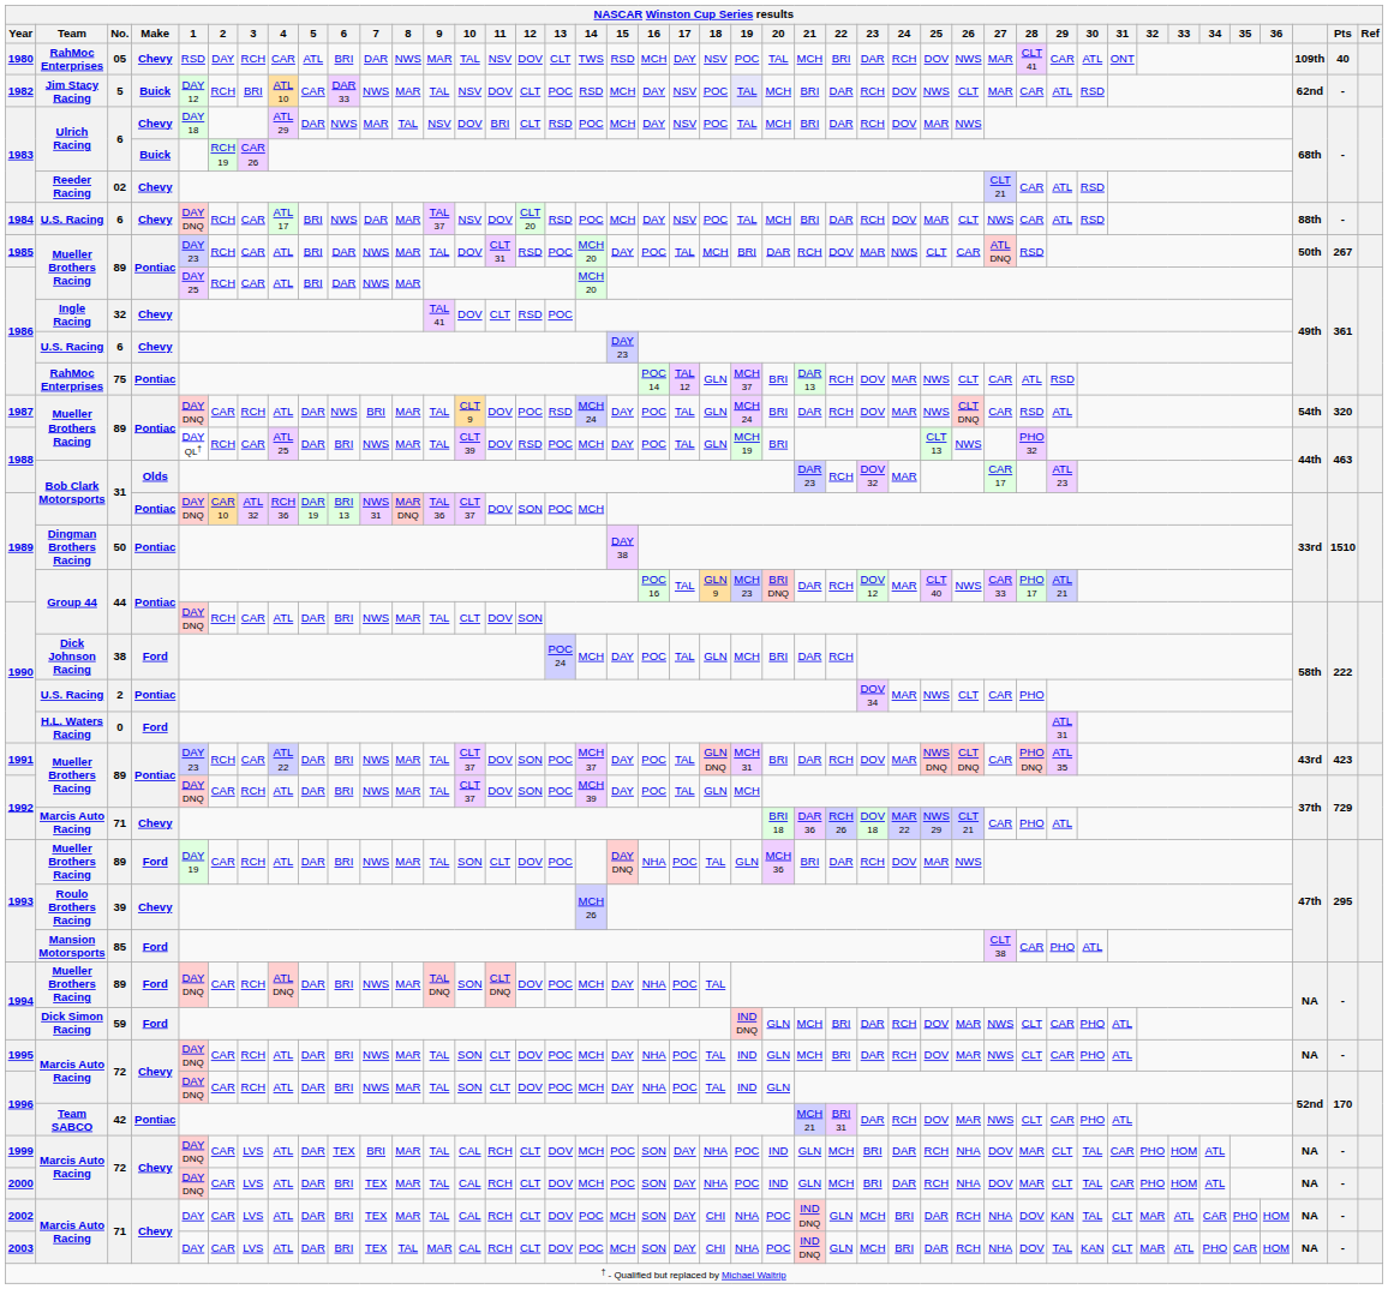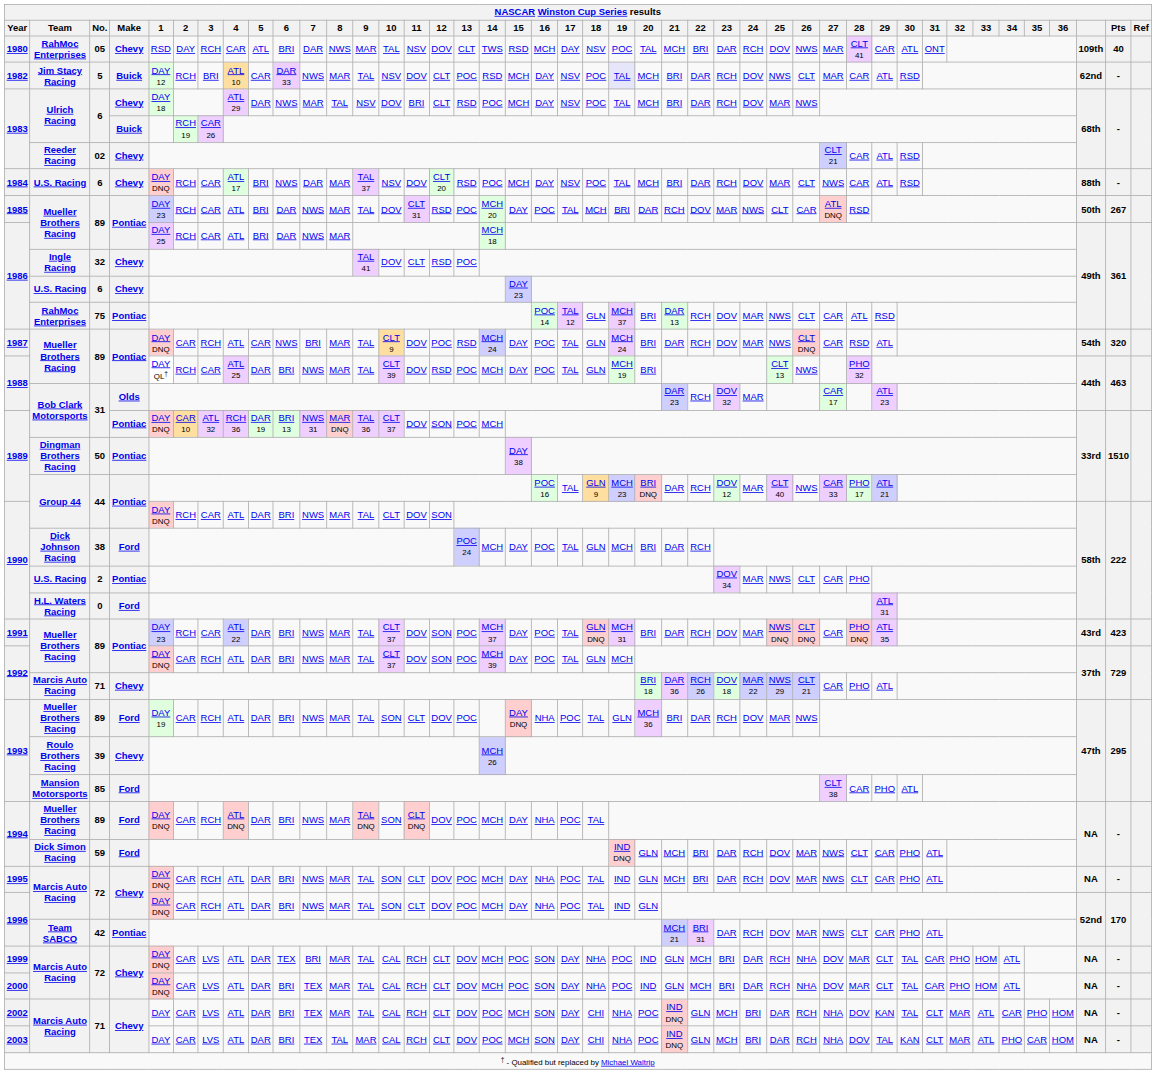1986 / 89 | 14: MCH 20 -> MCH 18
1987 | 5: DAR -> CAR
